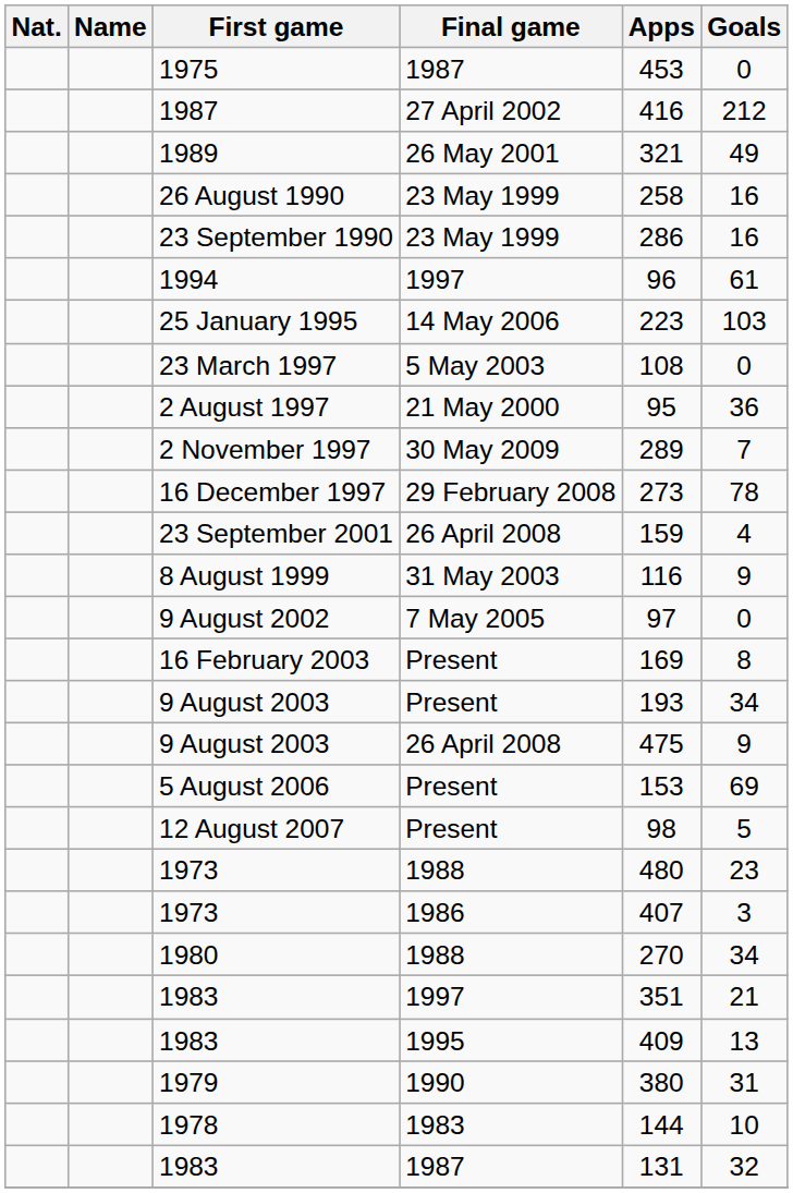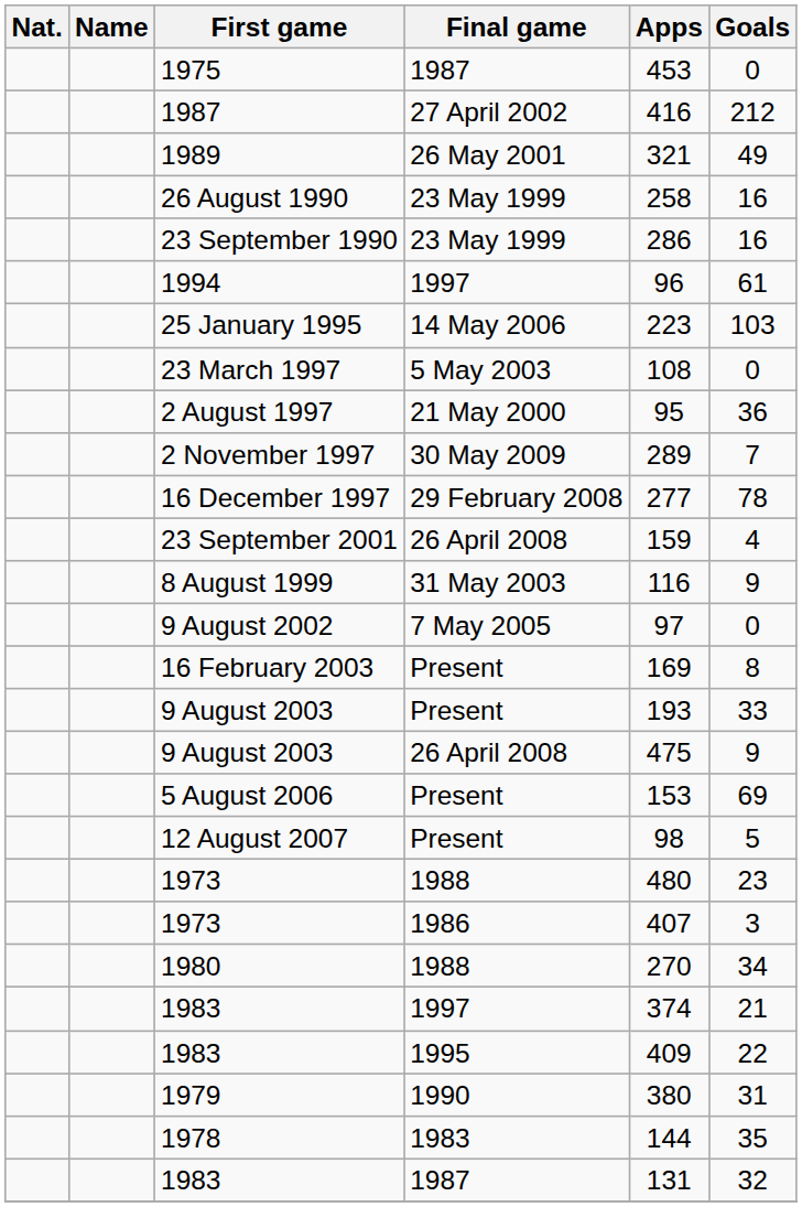16 December 1997 | Apps: 273 -> 277
9 August 2003 / Present | Goals: 34 -> 33
1983 / 1997 | Apps: 351 -> 374
1983 / 1995 | Goals: 13 -> 22
1978 | Goals: 10 -> 35
